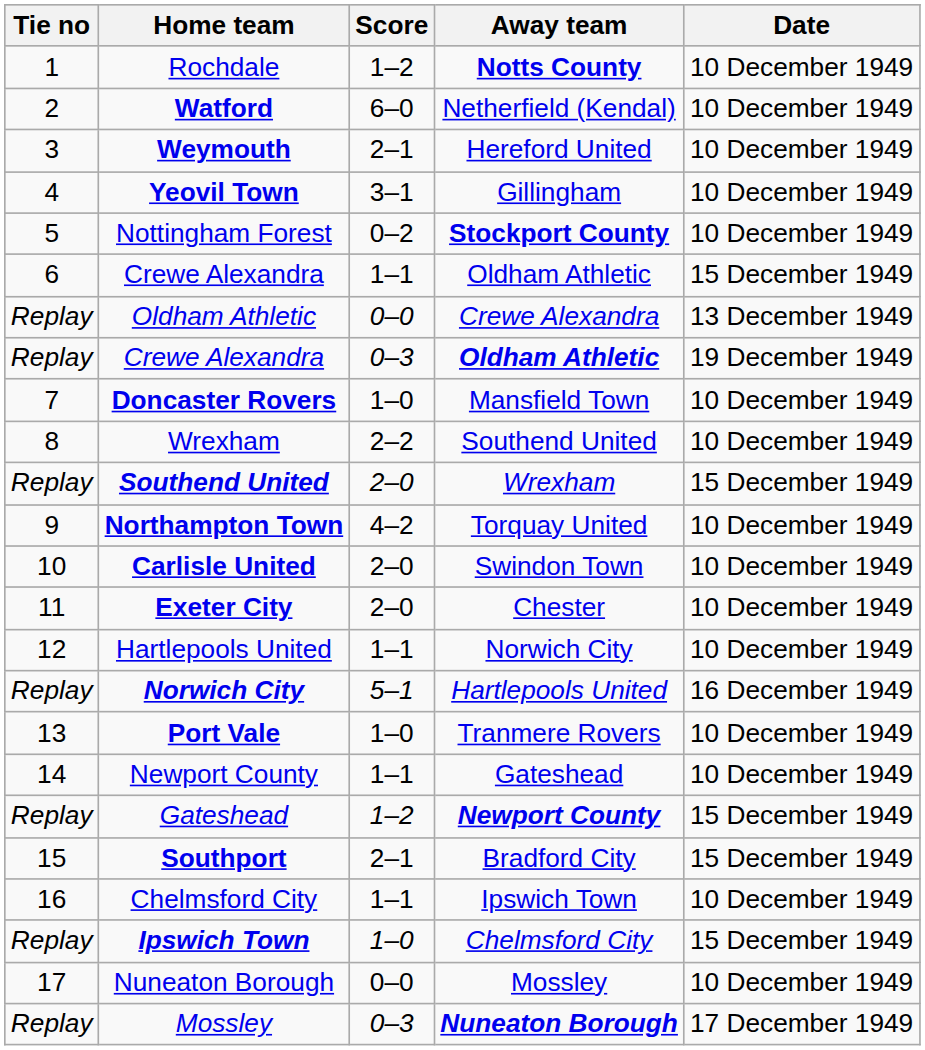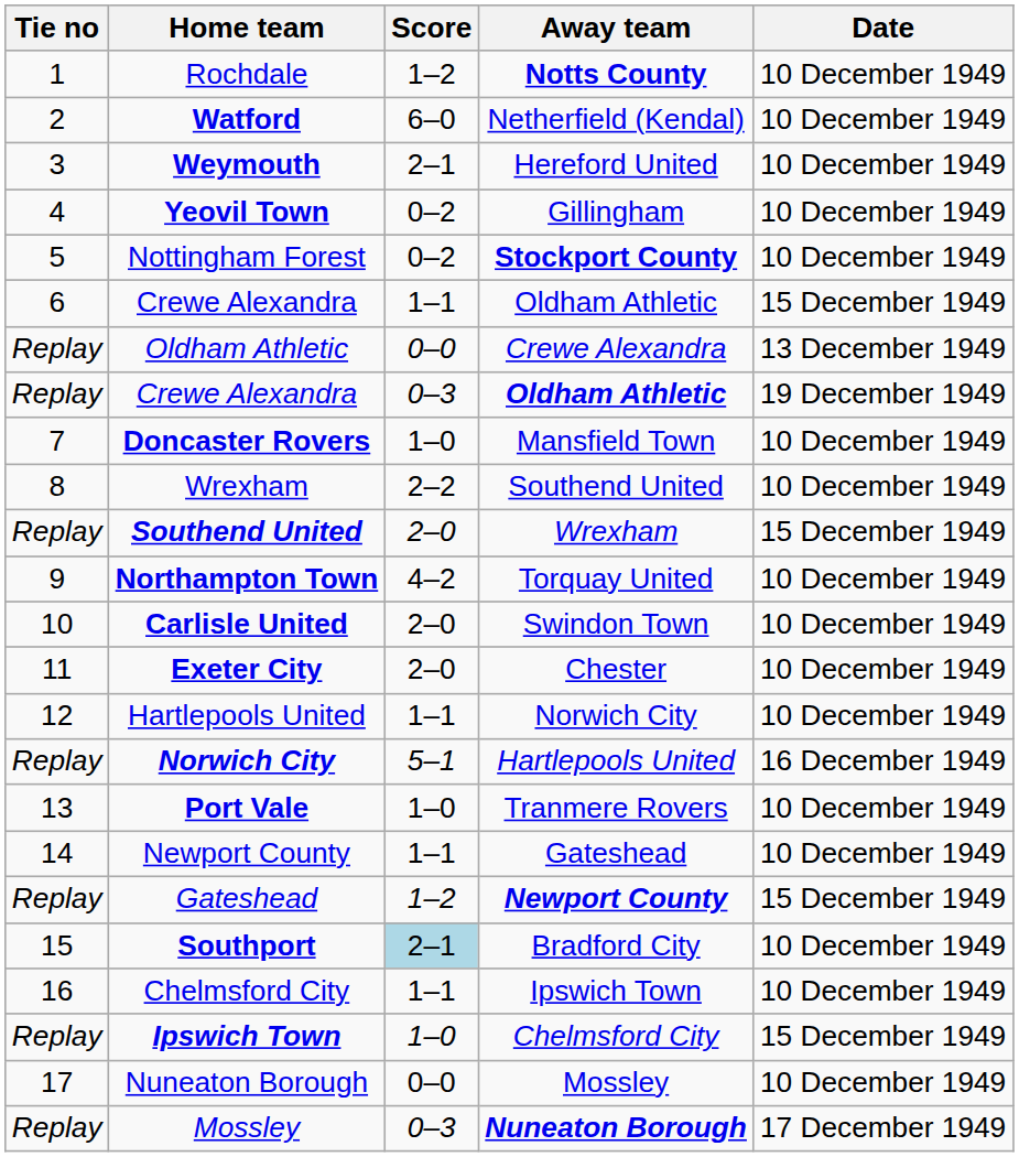Yeovil Town | Score: 3–1 -> 0–2
Southport | Score: no background -> lightblue background
Southport | Date: 15 December 1949 -> 10 December 1949
